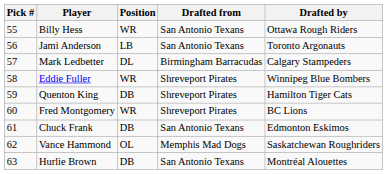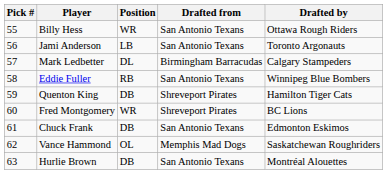Eddie Fuller | Position: WR -> RB
Eddie Fuller | Drafted from: Shreveport Pirates -> San Antonio Texans
